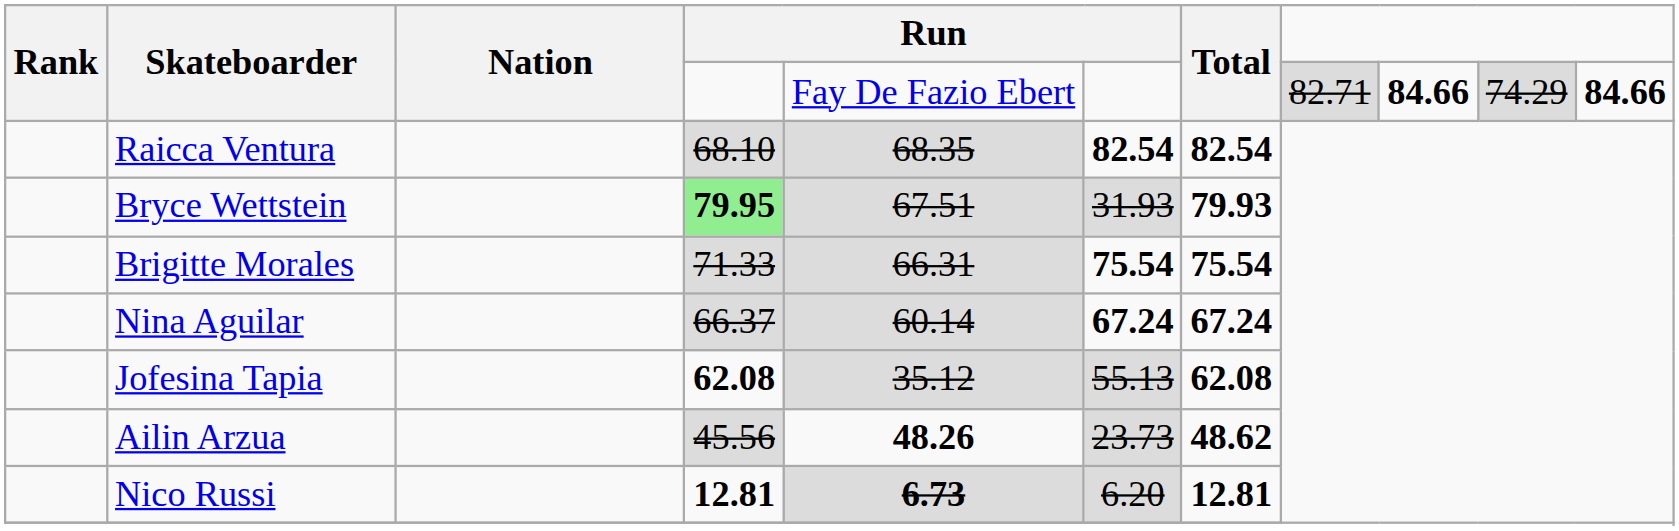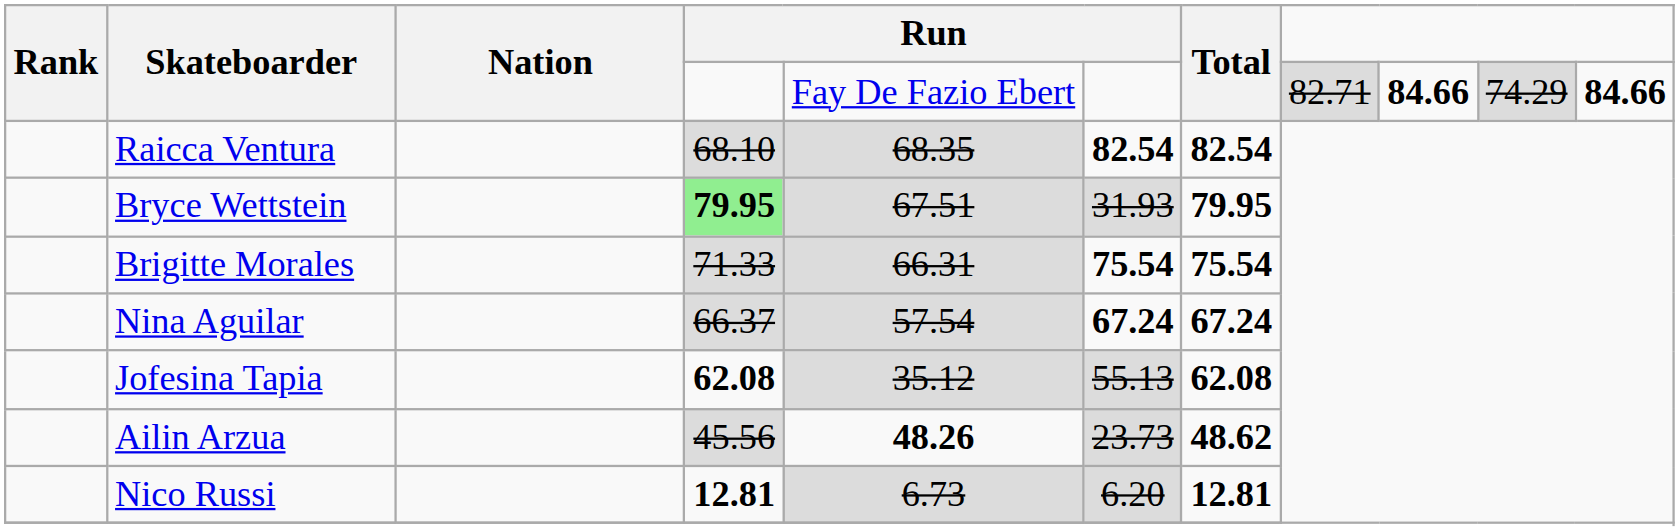Bryce Wettstein | Total: 79.93 -> 79.95
Nina Aguilar | column 5: 60.14 -> 57.54
Nico Russi | column 5: bold -> normal
